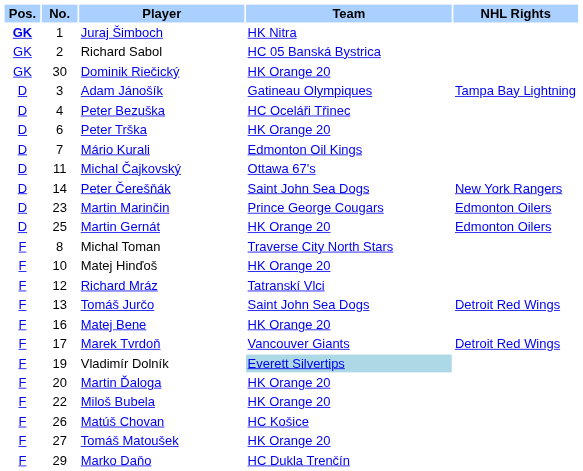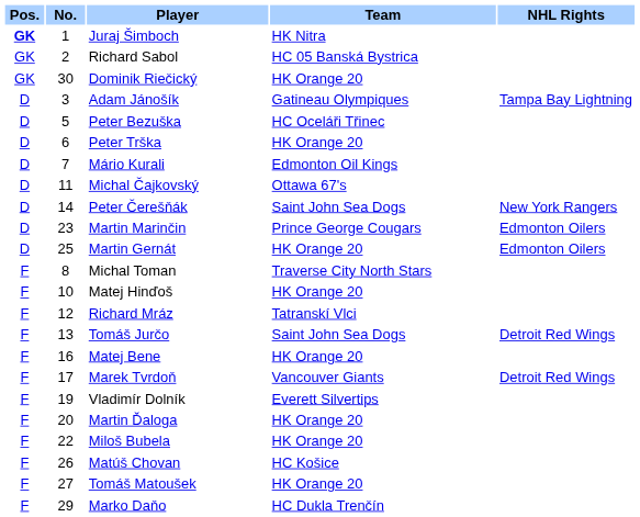Peter Bezuška | No.: 4 -> 5
Vladimír Dolník | Team: lightblue background -> no background
